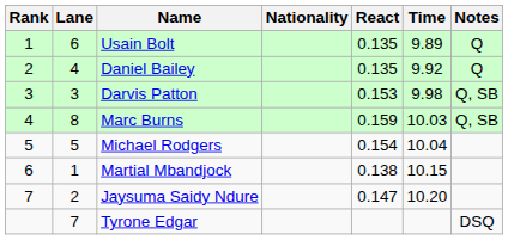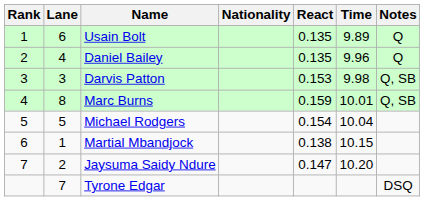Daniel Bailey | Time: 9.92 -> 9.96
Marc Burns | Time: 10.03 -> 10.01
